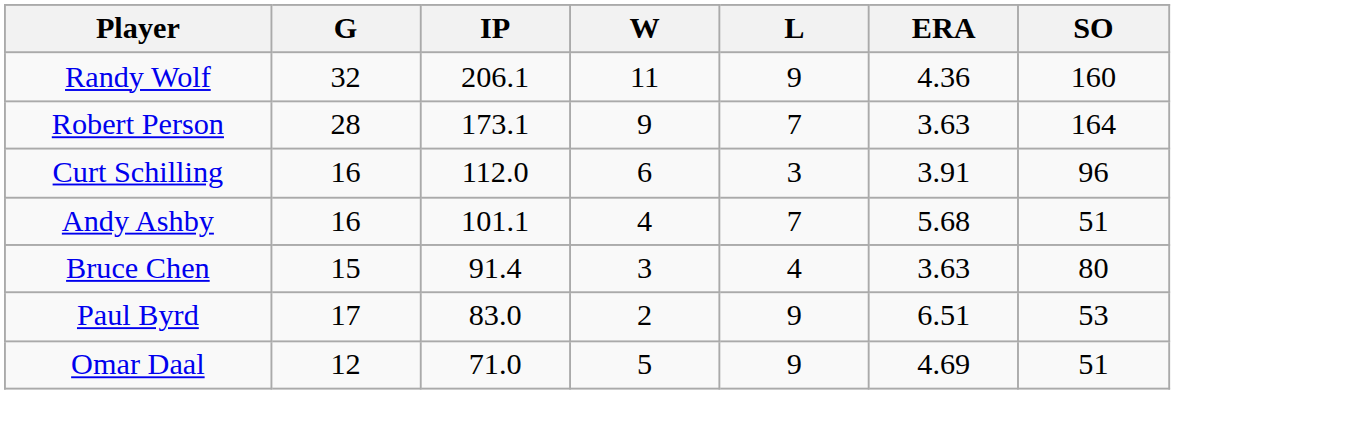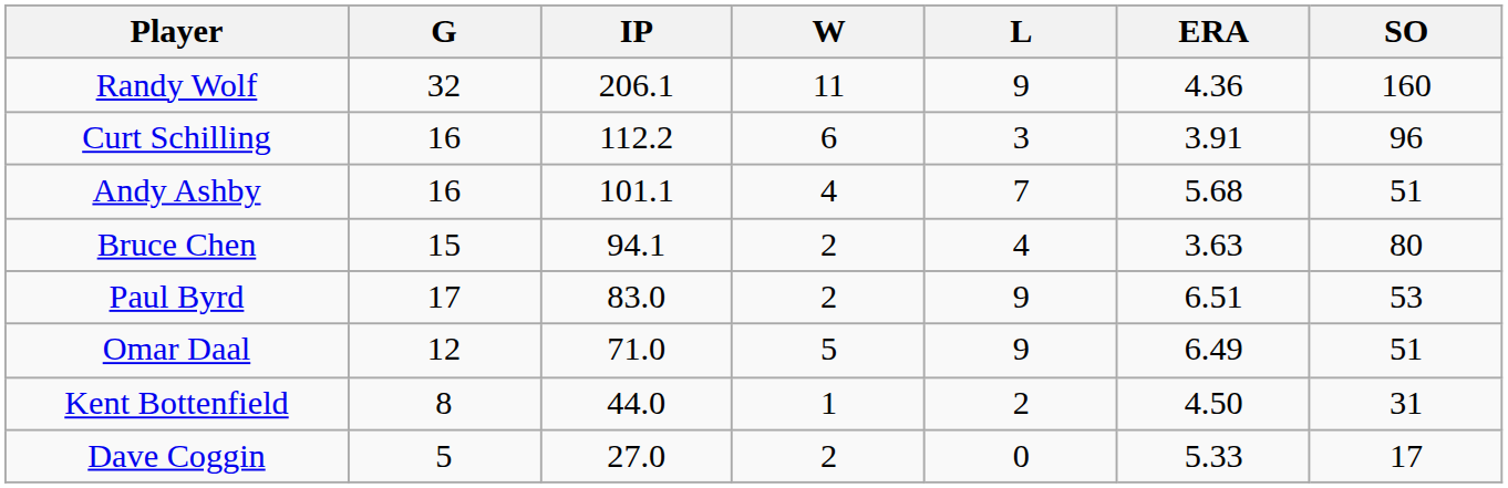- row: Robert Person | 28 | 173.1 | 9 | 7 | 3.63 | 164
Curt Schilling | IP: 112.0 -> 112.2
Bruce Chen | IP: 91.4 -> 94.1
Bruce Chen | W: 3 -> 2
Omar Daal | ERA: 4.69 -> 6.49
+ row: Kent Bottenfield | 8 | 44.0 | 1 | 2 | 4.50 | 31
+ row: Dave Coggin | 5 | 27.0 | 2 | 0 | 5.33 | 17
